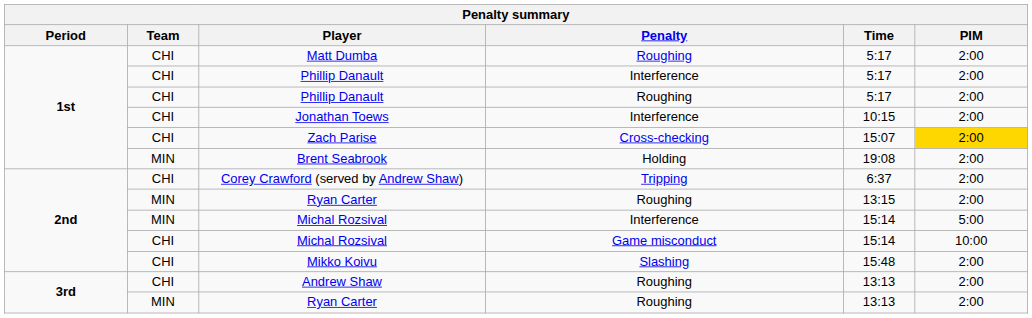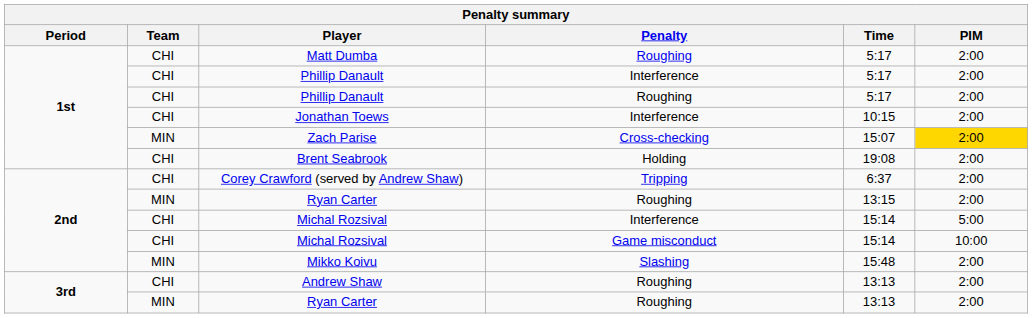Zach Parise | Team: CHI -> MIN
Brent Seabrook | Team: MIN -> CHI
Michal Rozsival / Interference | Team: MIN -> CHI
Mikko Koivu | Team: CHI -> MIN
